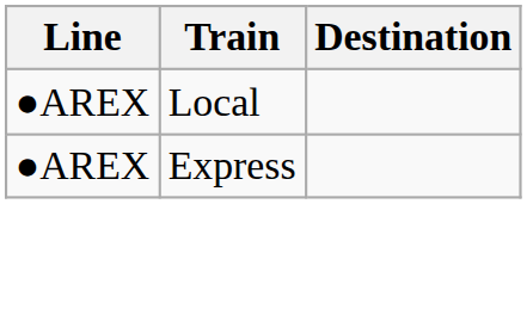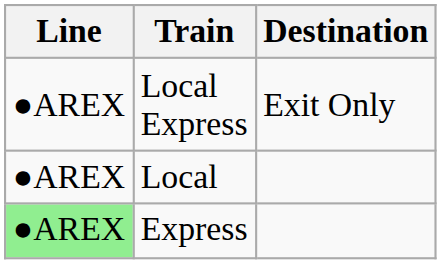+ row: ●AREX | Local Express | Exit Only
Express | Line: no background -> lightgreen background
